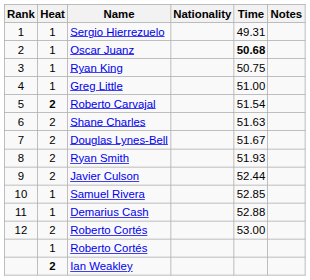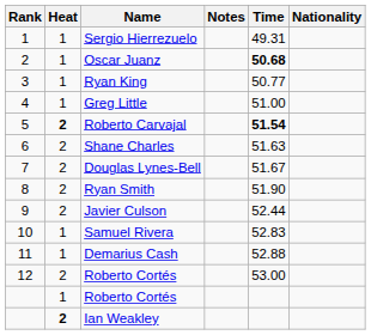columns swapped: Nationality <-> Notes
Ryan King | Time: 50.75 -> 50.77
Roberto Carvajal | Time: normal -> bold
Ryan Smith | Time: 51.93 -> 51.90
Samuel Rivera | Time: 52.85 -> 52.83
